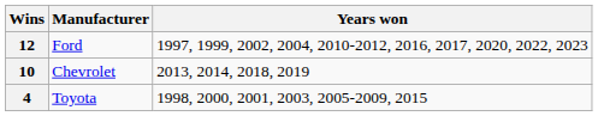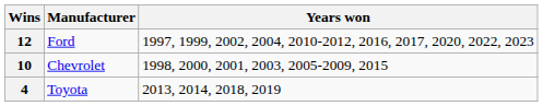10 | Years won: 2013, 2014, 2018, 2019 -> 1998, 2000, 2001, 2003, 2005-2009, 2015
4 | Years won: 1998, 2000, 2001, 2003, 2005-2009, 2015 -> 2013, 2014, 2018, 2019
